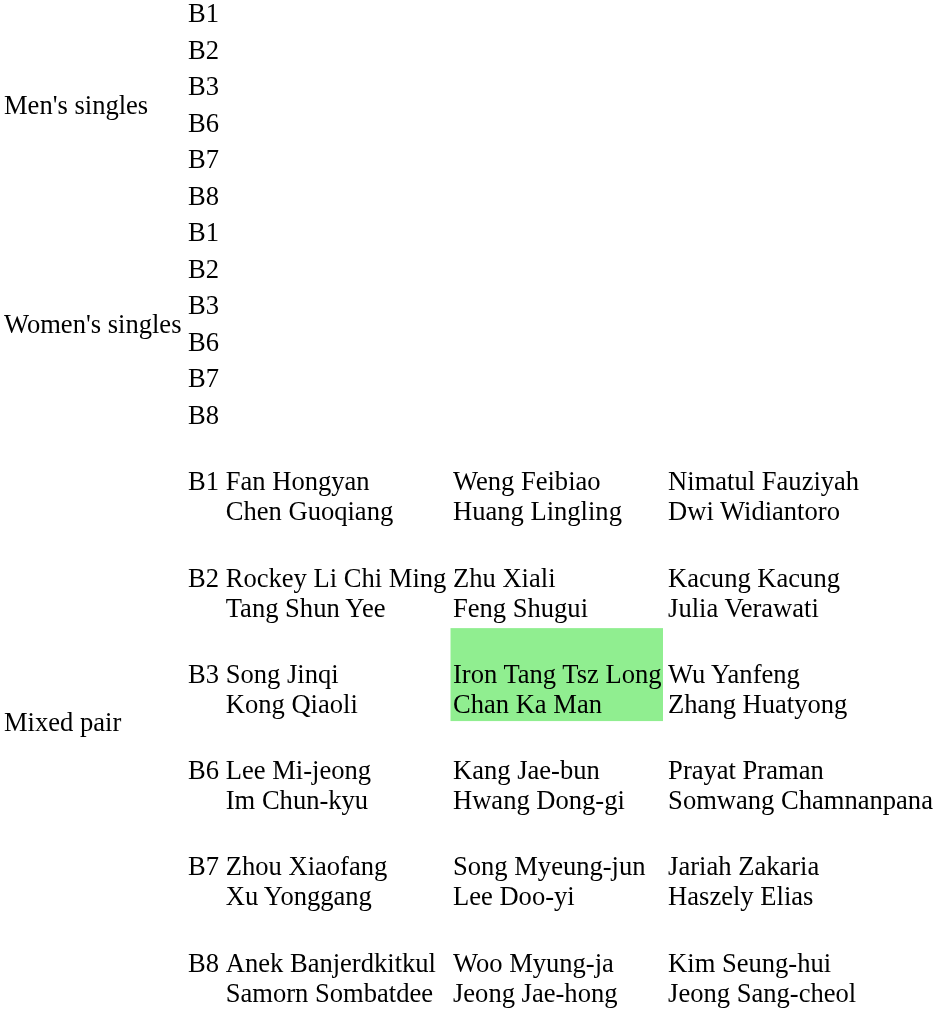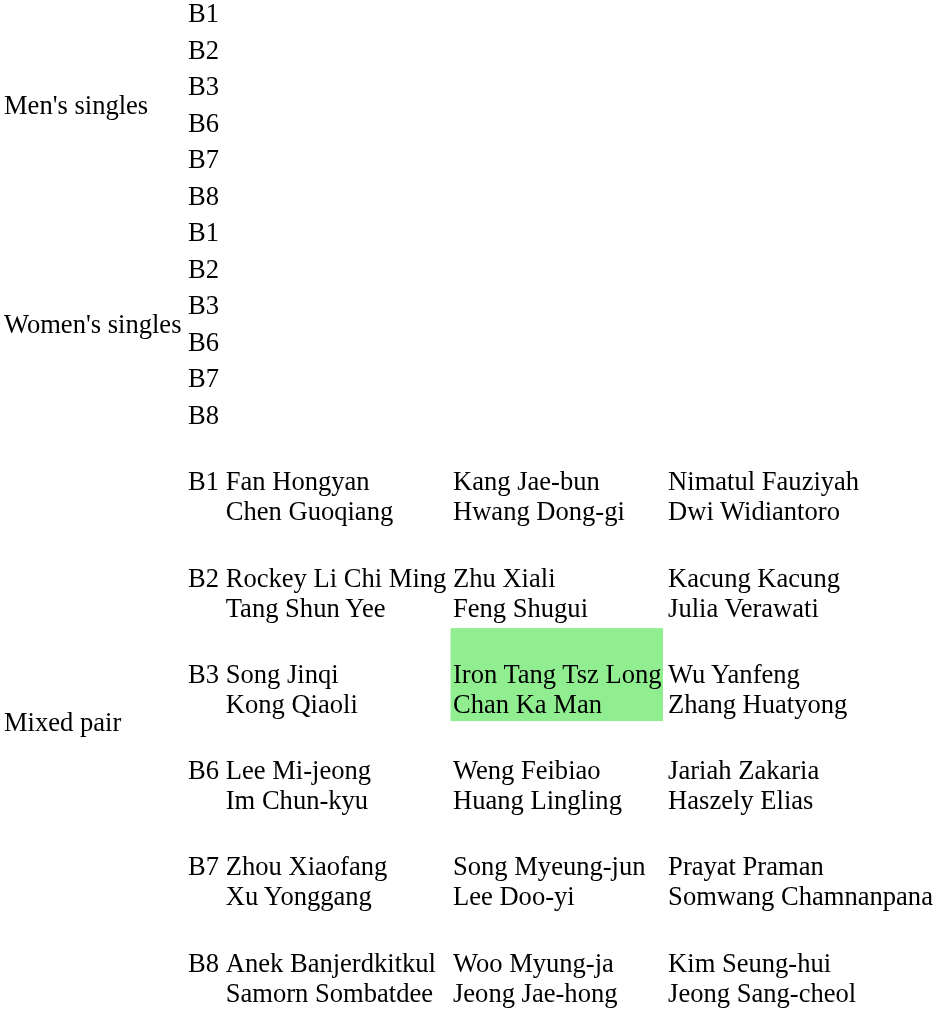Fan Hongyan Chen Guoqiang | column 4: Weng Feibiao Huang Lingling -> Kang Jae-bun Hwang Dong-gi
Lee Mi-jeong Im Chun-kyu | column 4: Kang Jae-bun Hwang Dong-gi -> Weng Feibiao Huang Lingling
Lee Mi-jeong Im Chun-kyu | column 5: Prayat Praman Somwang Chamnanpana -> Jariah Zakaria Haszely Elias
Zhou Xiaofang Xu Yonggang | column 5: Jariah Zakaria Haszely Elias -> Prayat Praman Somwang Chamnanpana
